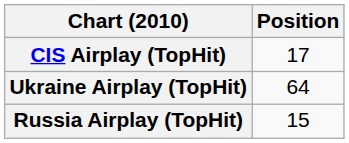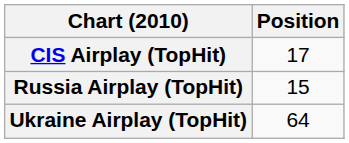rows swapped: Russia Airplay (TopHit) <-> Ukraine Airplay (TopHit)
